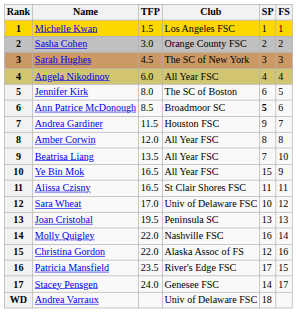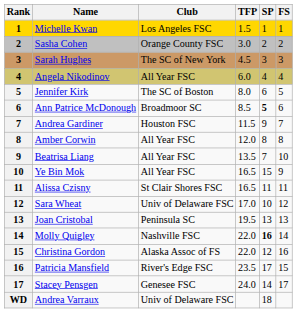columns swapped: Club <-> TFP
Molly Quigley | SP: normal -> bold
